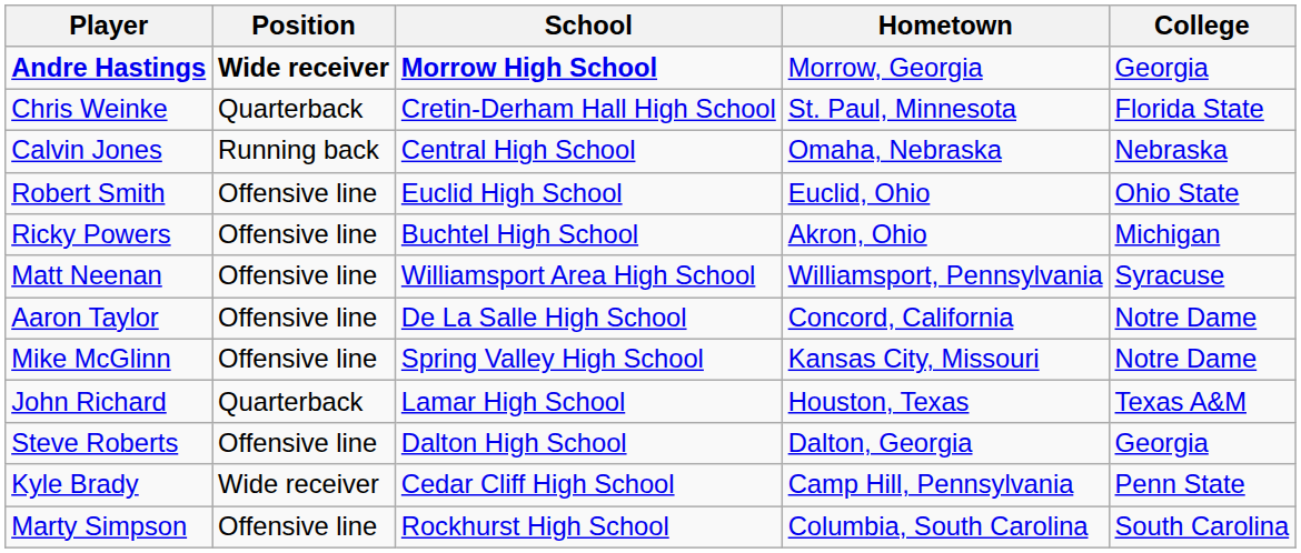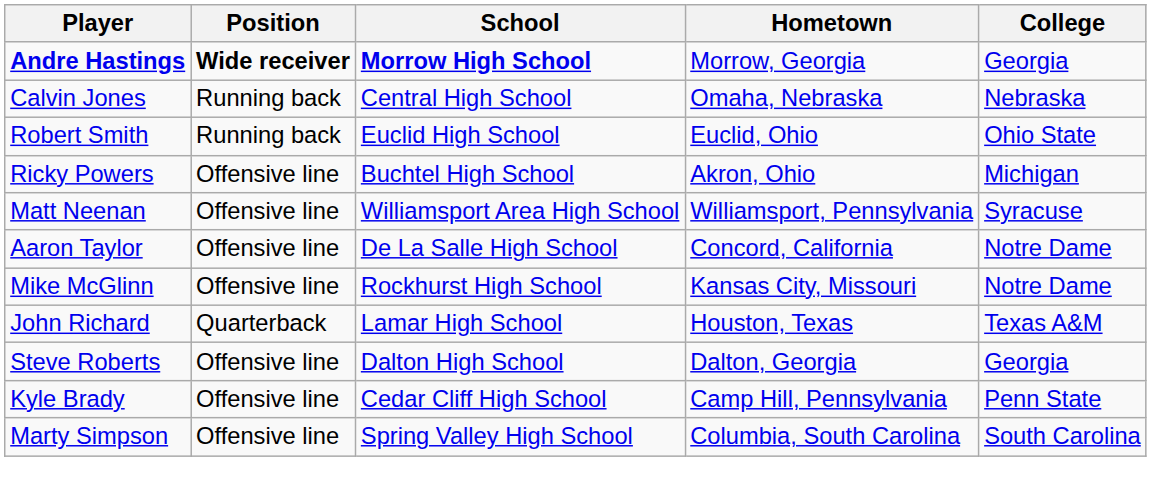- row: Chris Weinke | Quarterback | Cretin-Derham Hall High School | St. Paul, Minnesota | Florida State
Robert Smith | Position: Offensive line -> Running back
Mike McGlinn | School: Spring Valley High School -> Rockhurst High School
Kyle Brady | Position: Wide receiver -> Offensive line
Marty Simpson | School: Rockhurst High School -> Spring Valley High School
